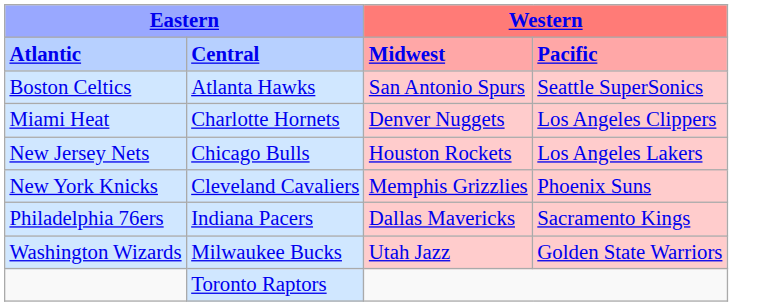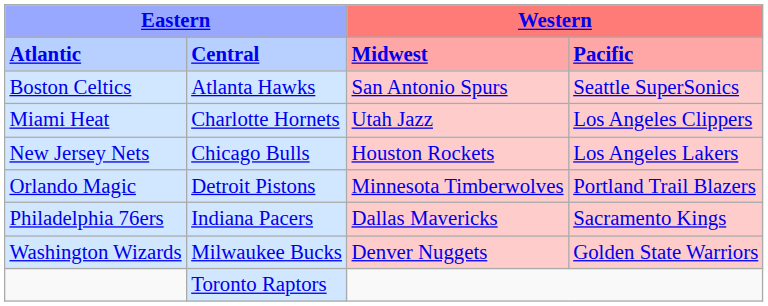Miami Heat | column 3: Denver Nuggets -> Utah Jazz
- row: New York Knicks | Cleveland Cavaliers | Memphis Grizzlies | Phoenix Suns
+ row: Orlando Magic | Detroit Pistons | Minnesota Timberwolves | Portland Trail Blazers
Washington Wizards | column 3: Utah Jazz -> Denver Nuggets
